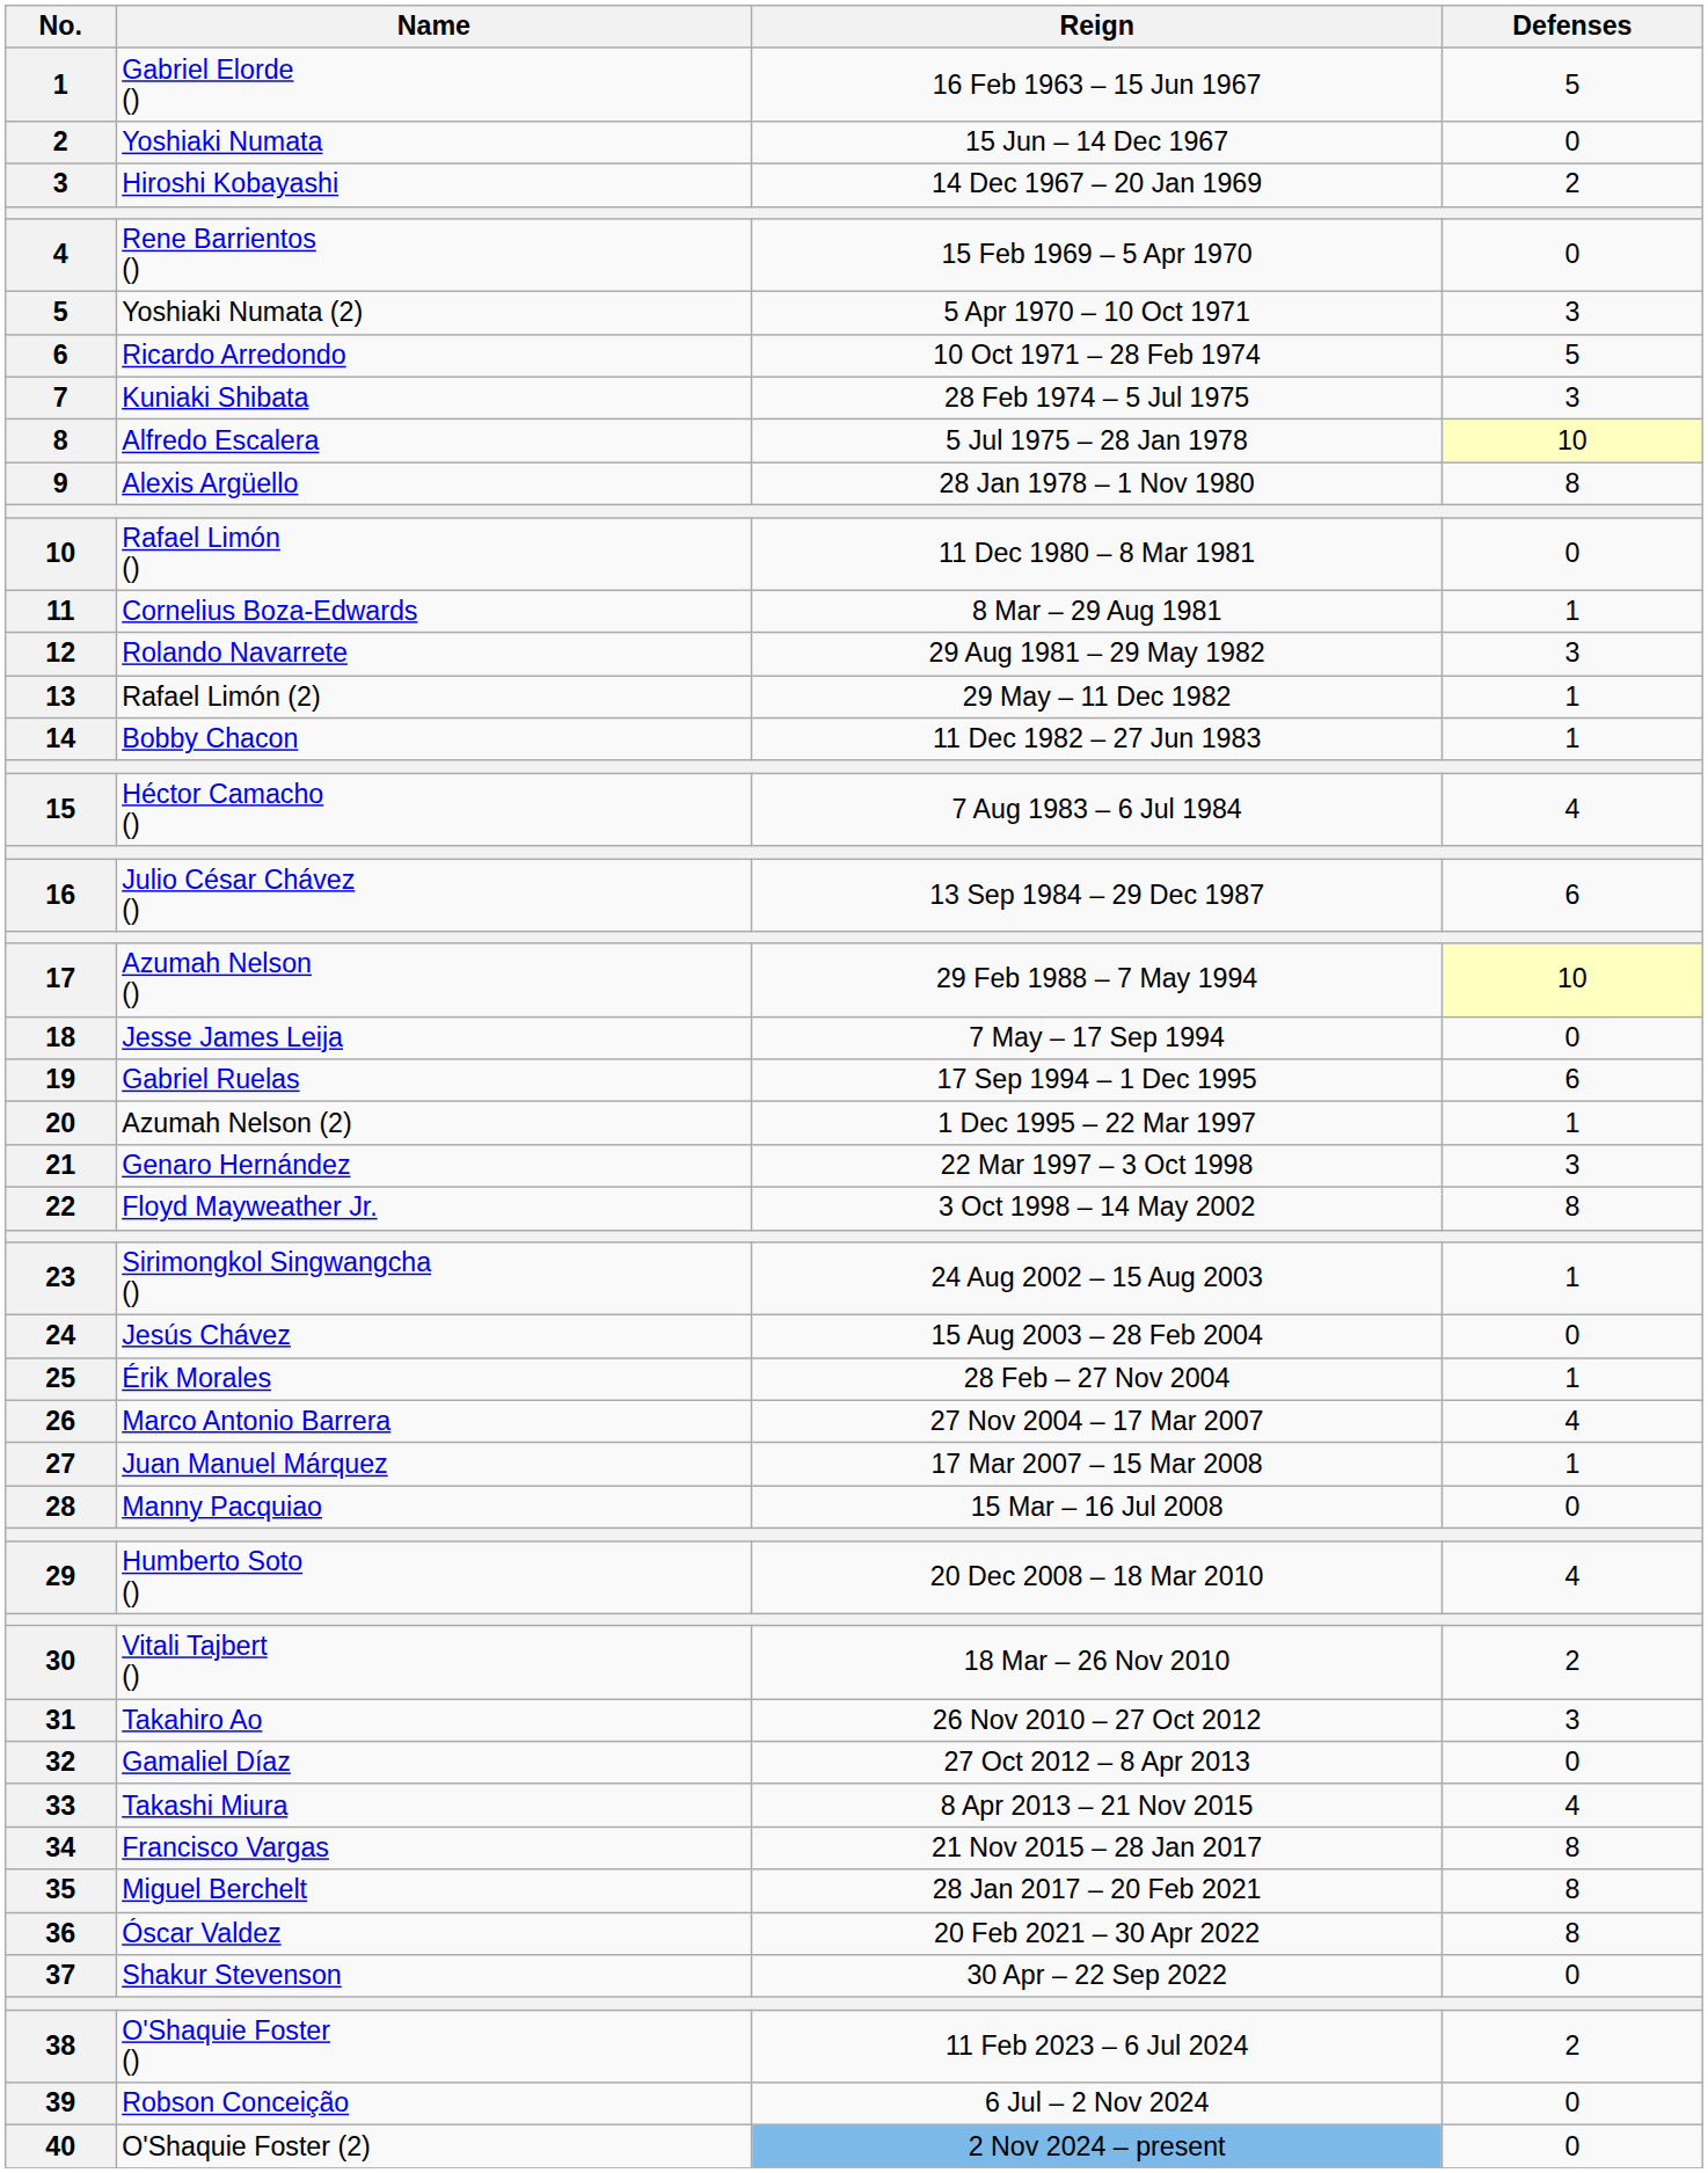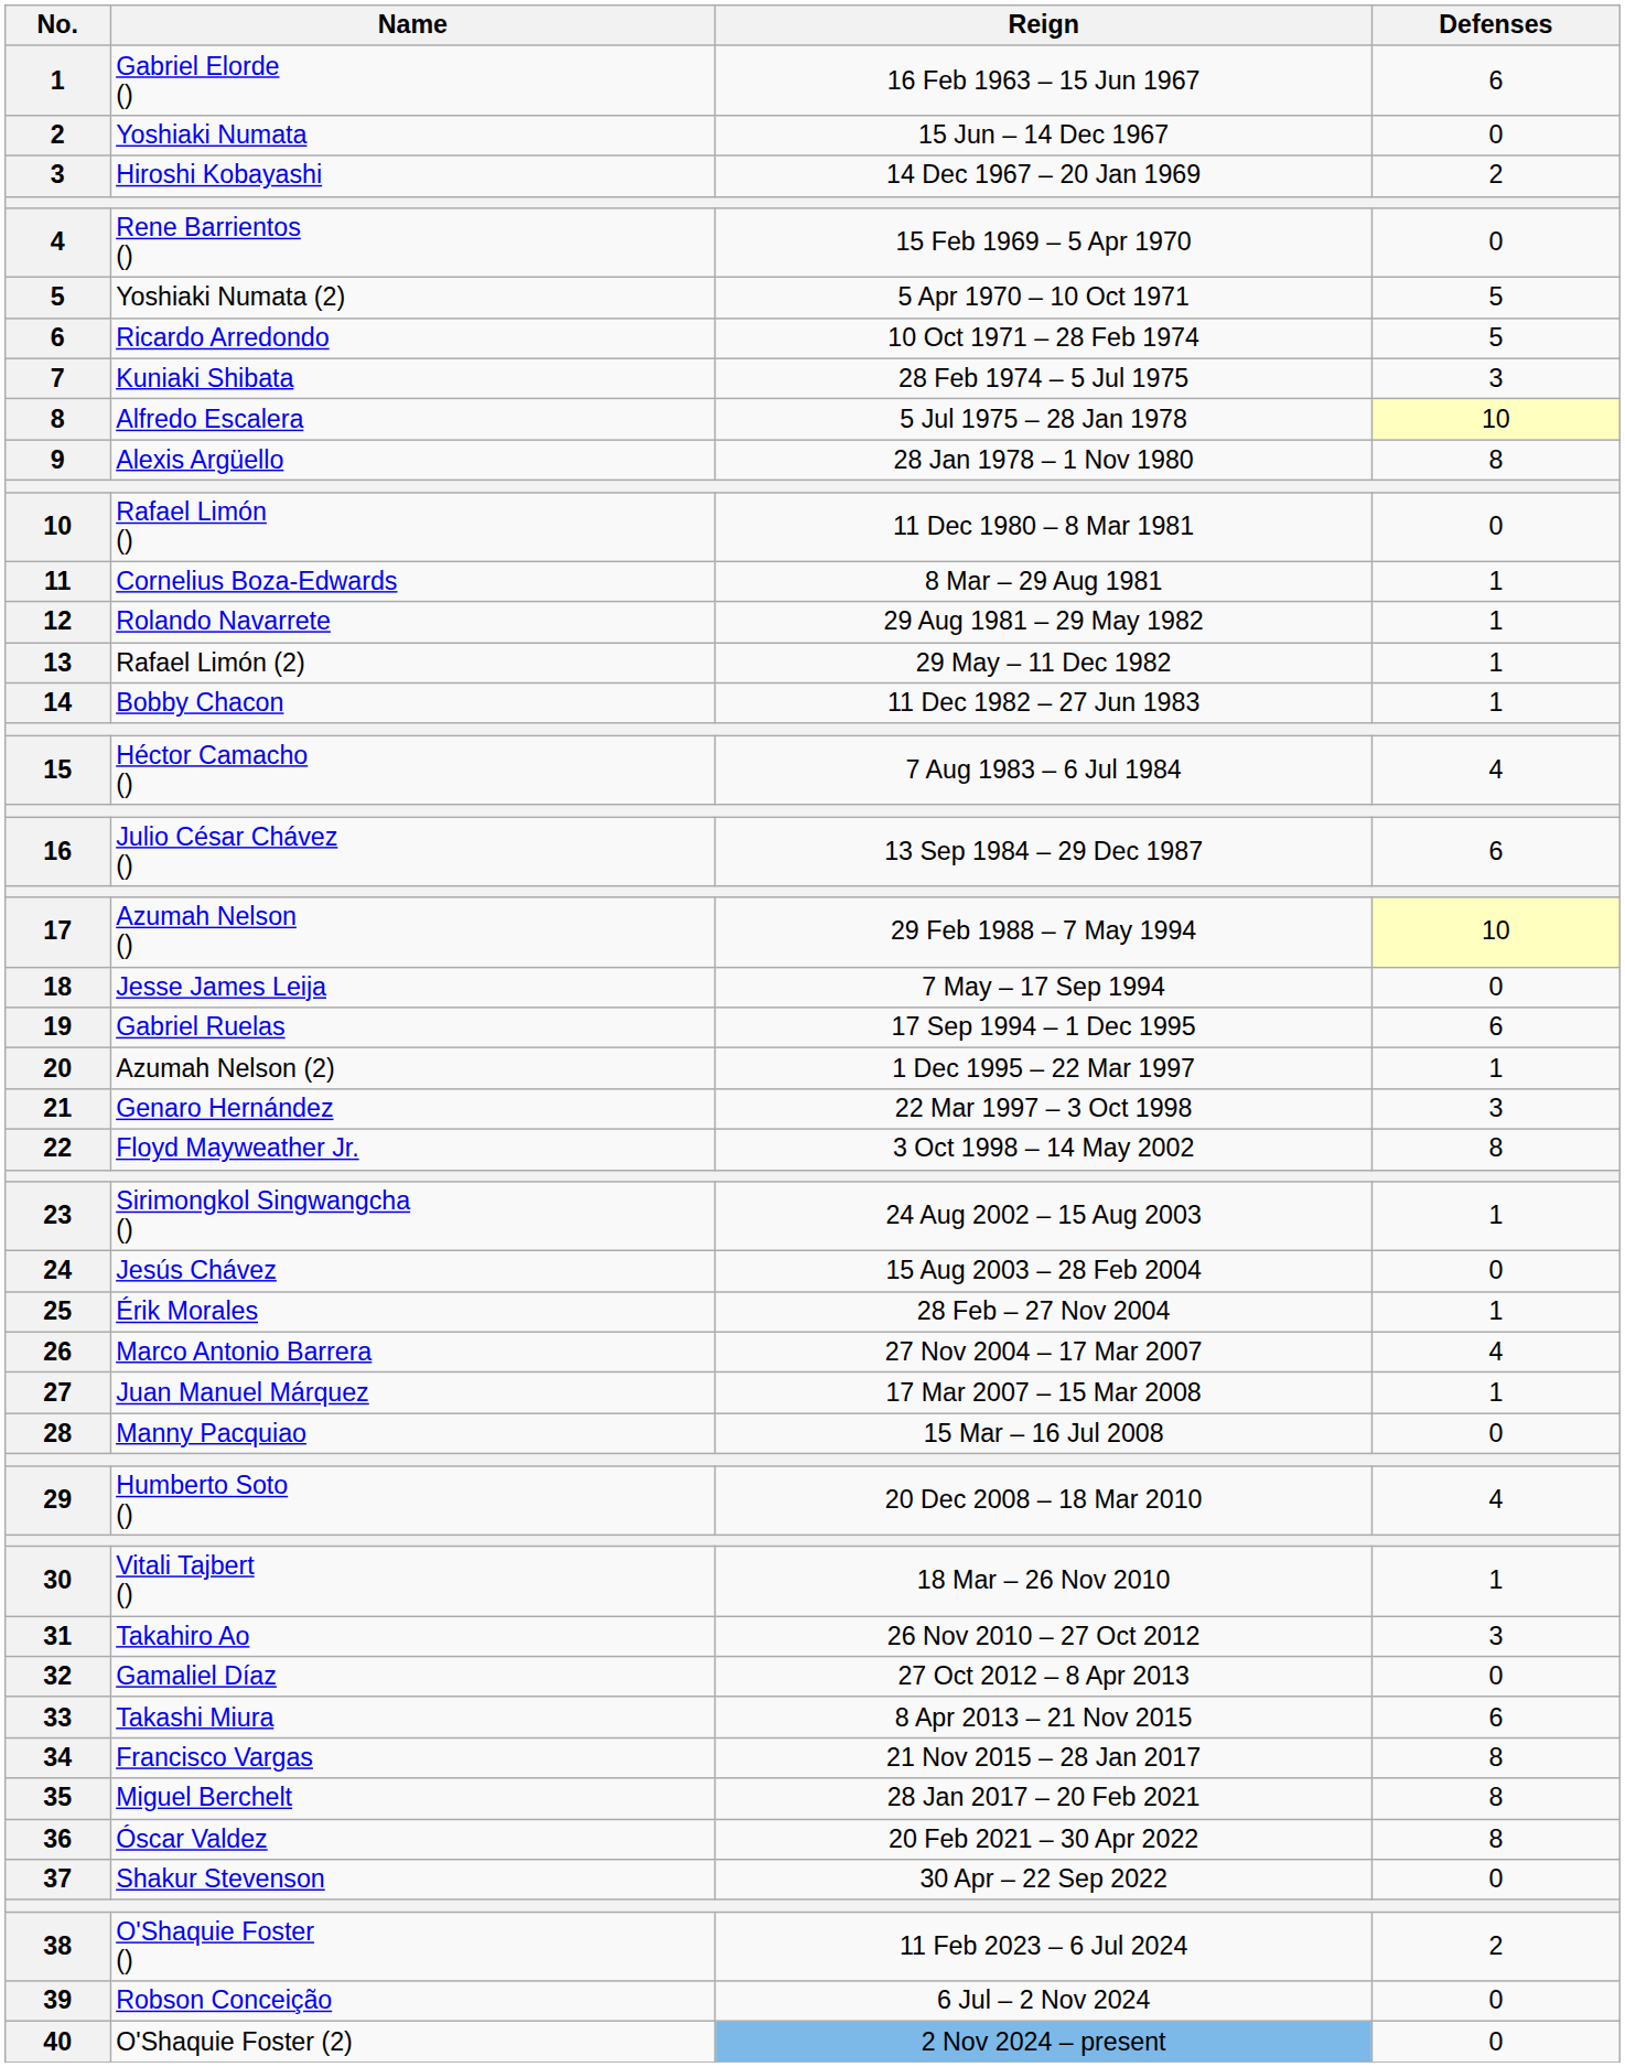Gabriel Elorde () | Defenses: 5 -> 6
Yoshiaki Numata (2) | Defenses: 3 -> 5
Rolando Navarrete | Defenses: 3 -> 1
Vitali Tajbert () | Defenses: 2 -> 1
Takashi Miura | Defenses: 4 -> 6
